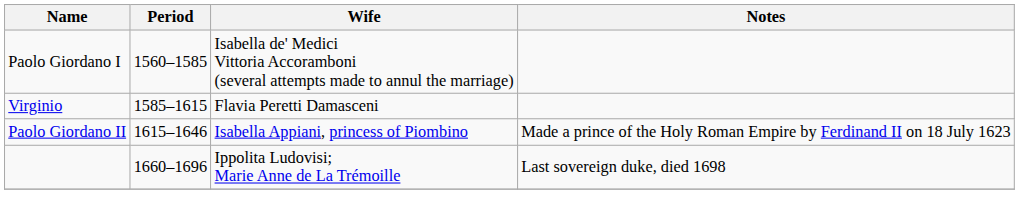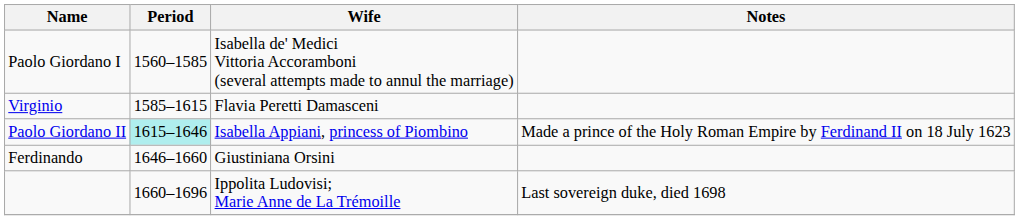Paolo Giordano II | Period: no background -> paleturquoise background
+ row: Ferdinando | 1646–1660 | Giustiniana Orsini
